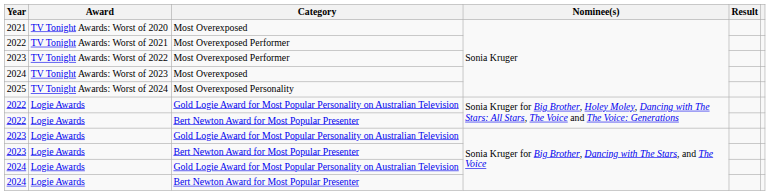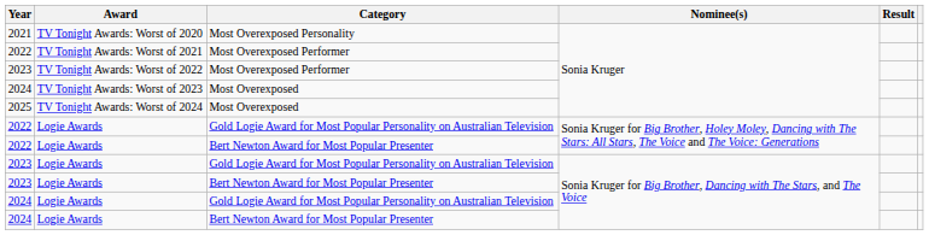TV Tonight Awards: Worst of 2020 | Category: Most Overexposed -> Most Overexposed Personality
TV Tonight Awards: Worst of 2024 | Category: Most Overexposed Personality -> Most Overexposed
